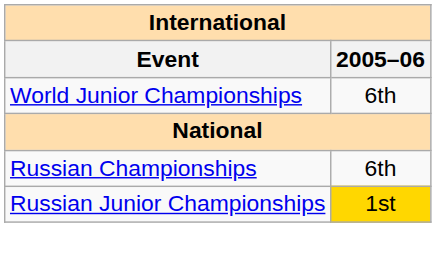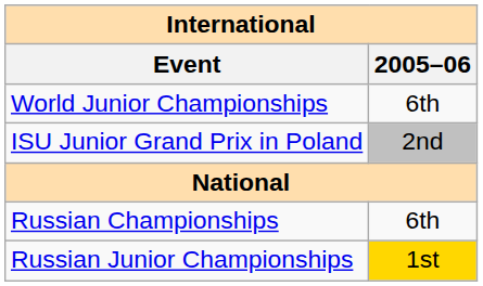+ row: ISU Junior Grand Prix in Poland | 2nd
